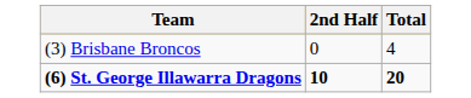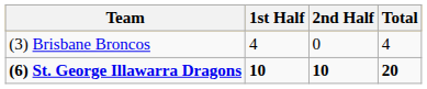+ column: 1st Half | 4 | 10
